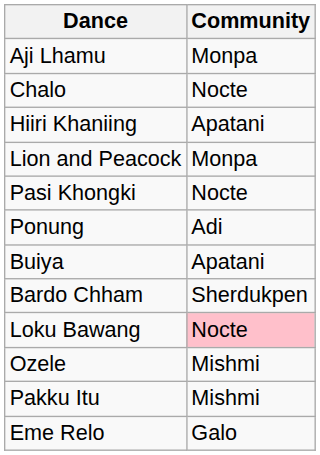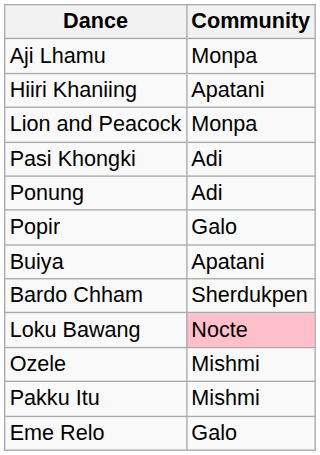- row: Chalo | Nocte
Pasi Khongki | Community: Nocte -> Adi
+ row: Popir | Galo
